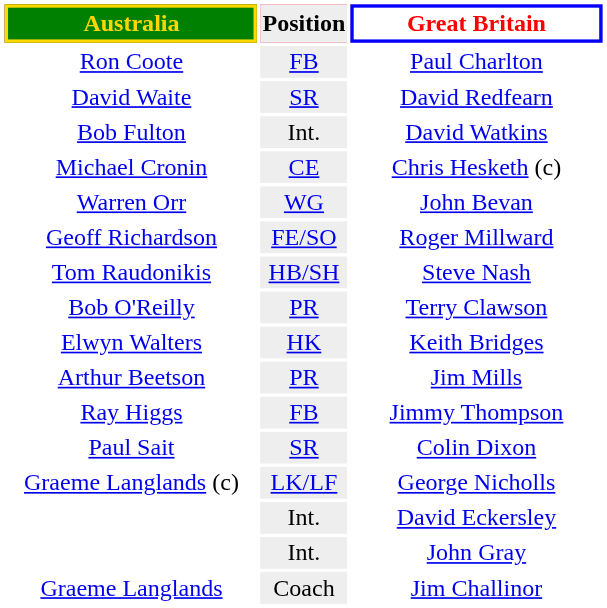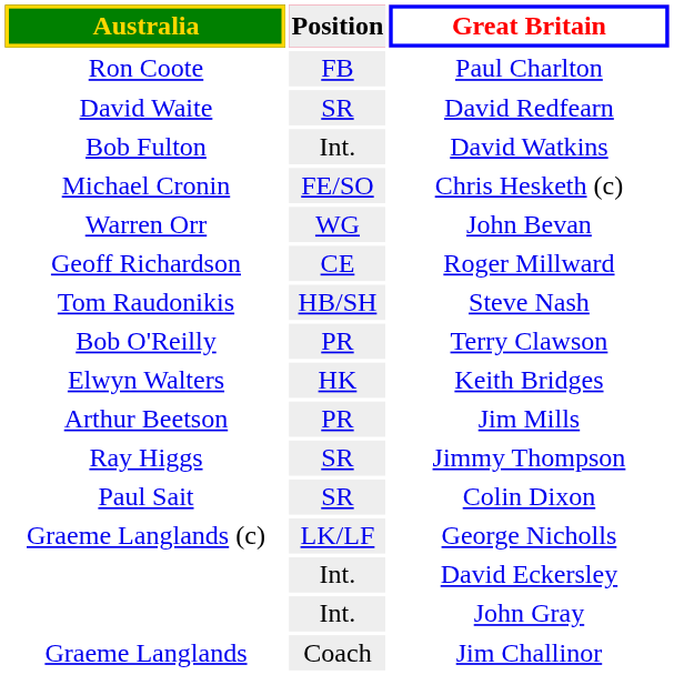Chris Hesketh (c) | Position: CE -> FE/SO
Roger Millward | Position: FE/SO -> CE
Jimmy Thompson | Position: FB -> SR
